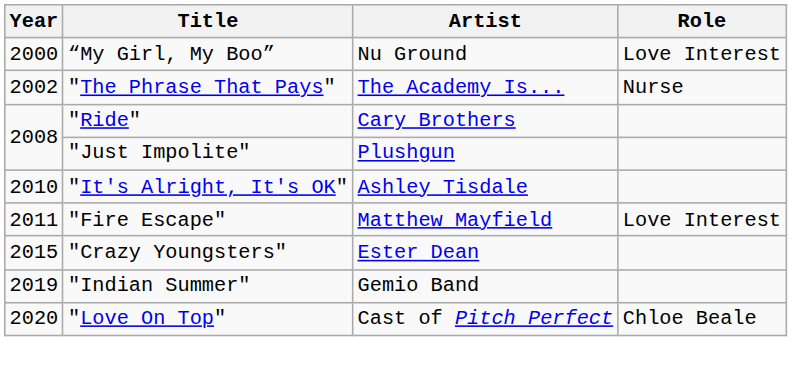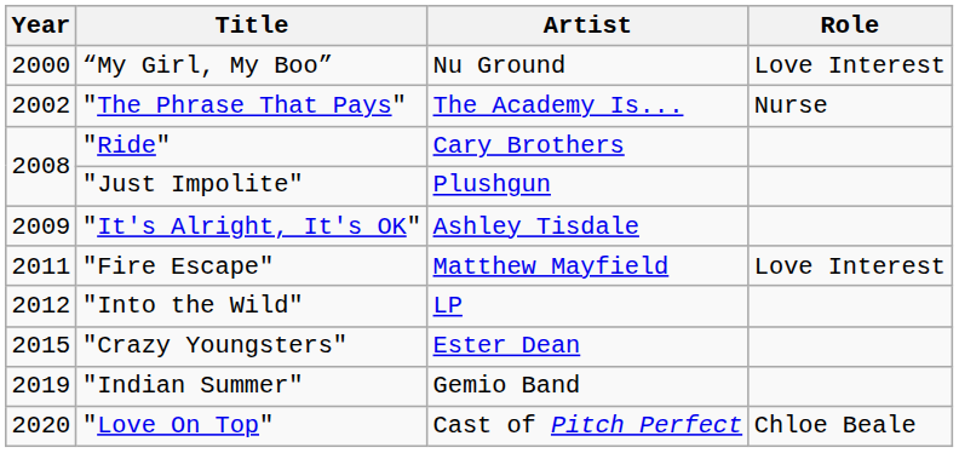"It's Alright, It's OK" | Year: 2010 -> 2009
+ row: 2012 | "Into the Wild" | LP
